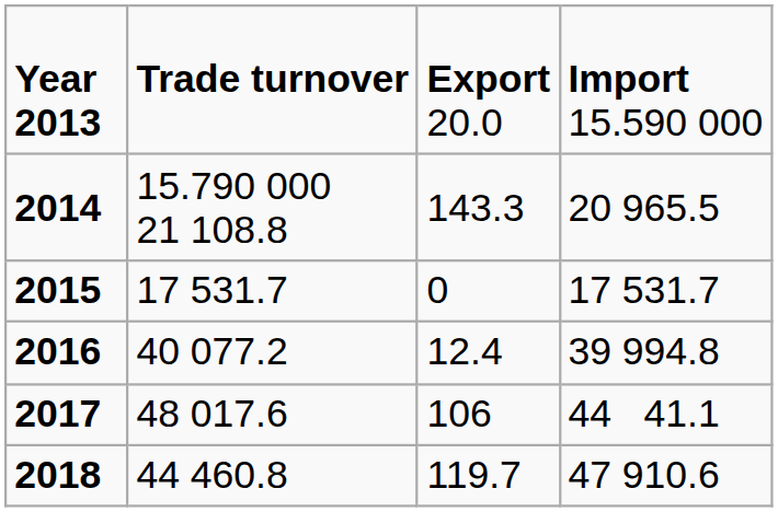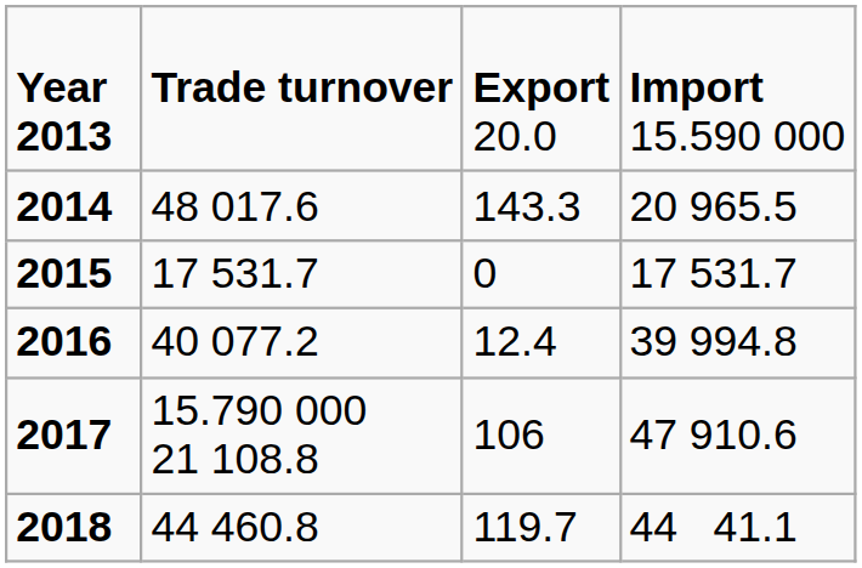2014 | column 2: 15.790 000 21 108.8 -> 48 017.6
2017 | column 2: 48 017.6 -> 15.790 000 21 108.8
2017 | column 4: 44 41.1 -> 47 910.6
2018 | column 4: 47 910.6 -> 44 41.1
